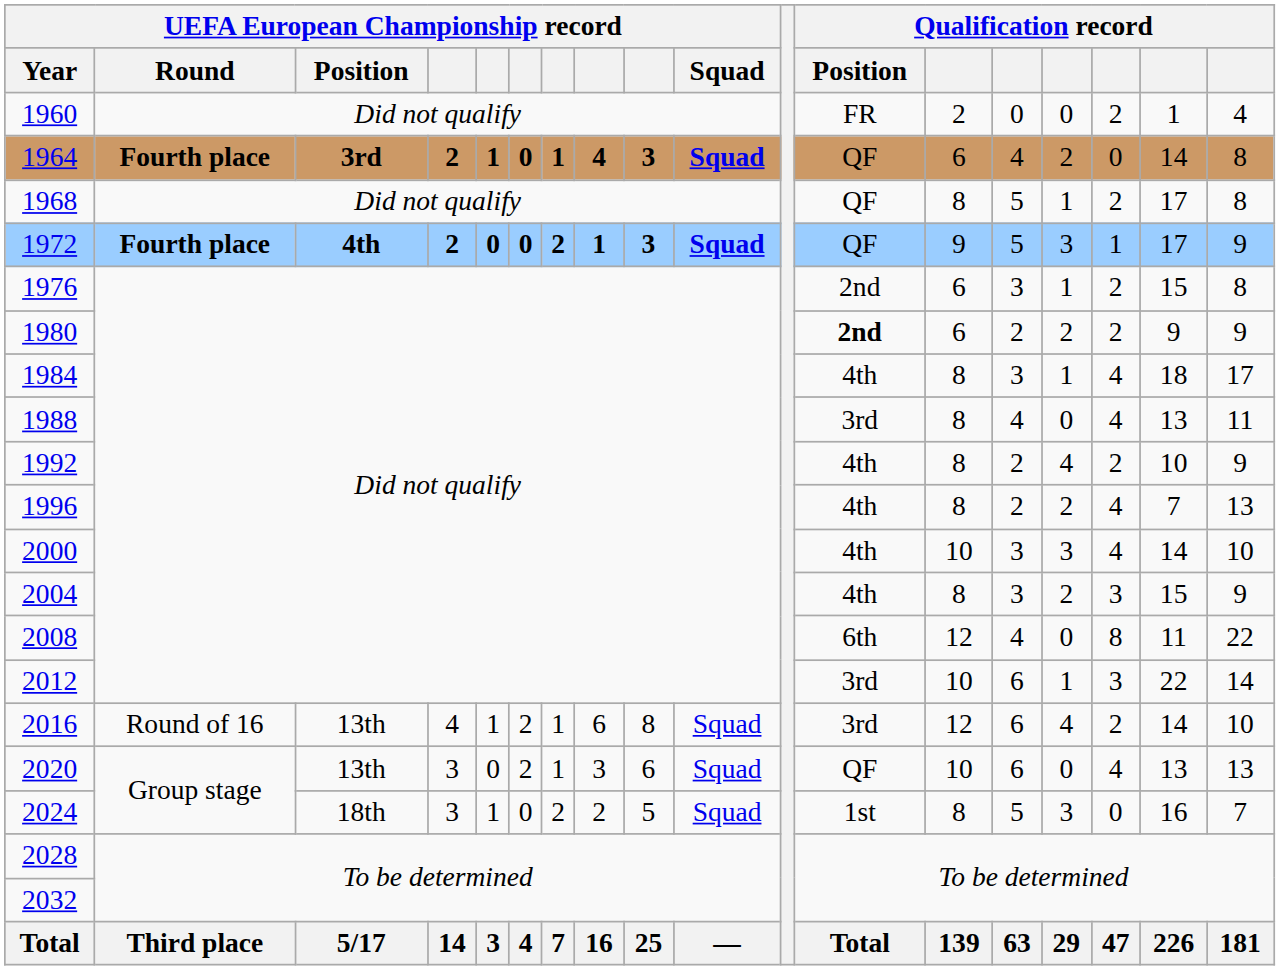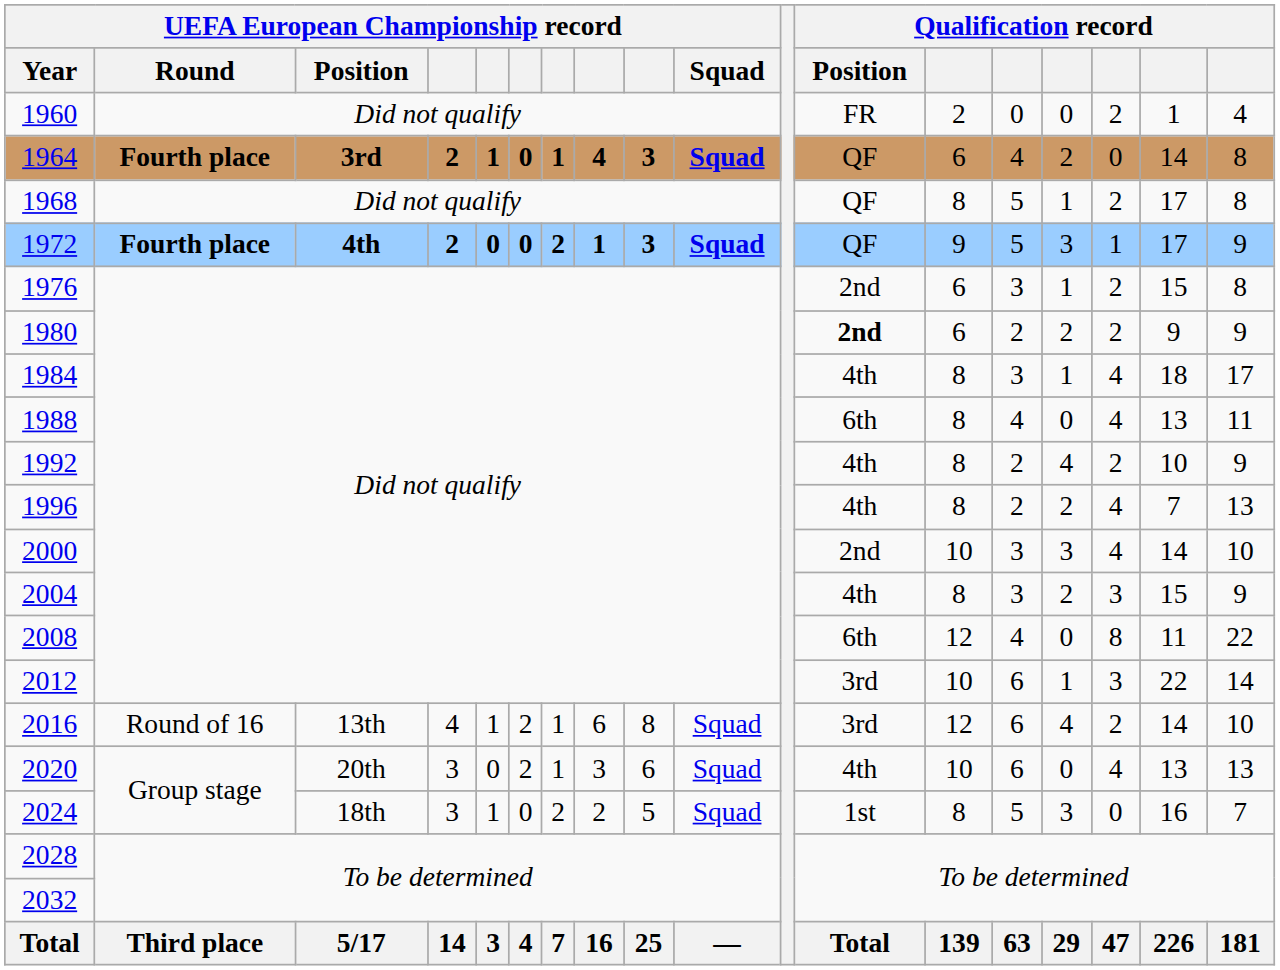1988 | Qualification record / Position: 3rd -> 6th
2000 | Qualification record / Position: 4th -> 2nd
2020 | UEFA European Championship record / Position: 13th -> 20th
2020 | Qualification record / Position: QF -> 4th
